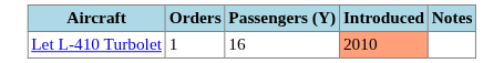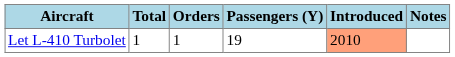+ column: Total | 1
Let L-410 Turbolet | Passengers (Y): 16 -> 19
